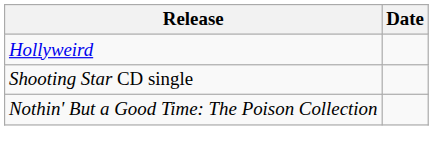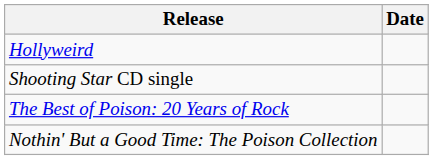+ row: The Best of Poison: 20 Years of Rock
